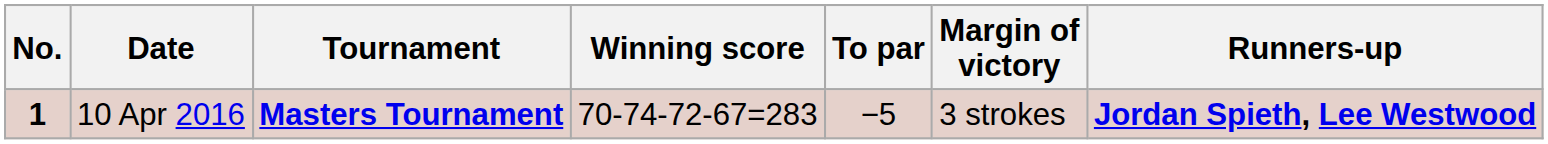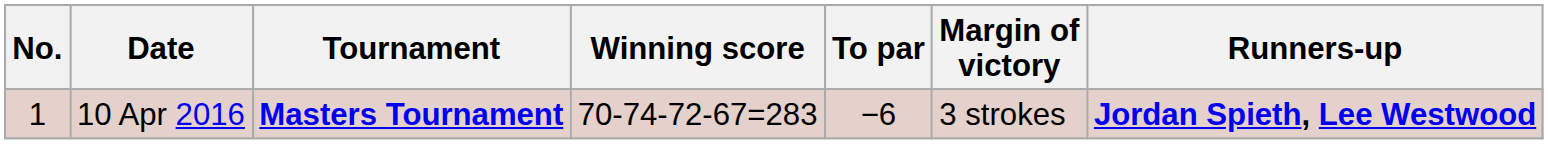10 Apr 2016 | No.: bold -> normal
10 Apr 2016 | To par: −5 -> −6
